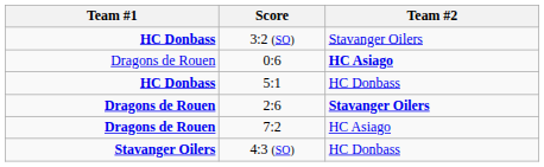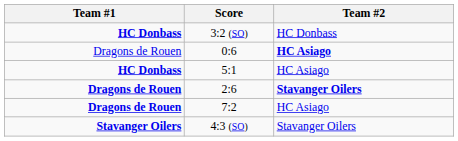3:2 (SO) | Team #2: Stavanger Oilers -> HC Donbass
5:1 | Team #2: HC Donbass -> HC Asiago
4:3 (SO) | Team #2: HC Donbass -> Stavanger Oilers
